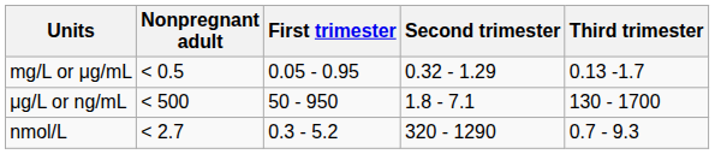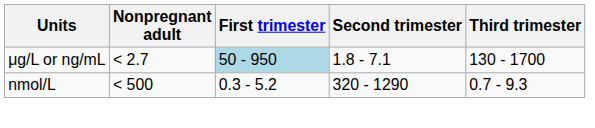- row: mg/L or μg/mL | < 0.5 | 0.05 - 0.95 | 0.32 - 1.29 | 0.13 -1.7
μg/L or ng/mL | Nonpregnant adult: < 500 -> < 2.7
μg/L or ng/mL | First trimester: no background -> lightblue background
nmol/L | Nonpregnant adult: < 2.7 -> < 500
